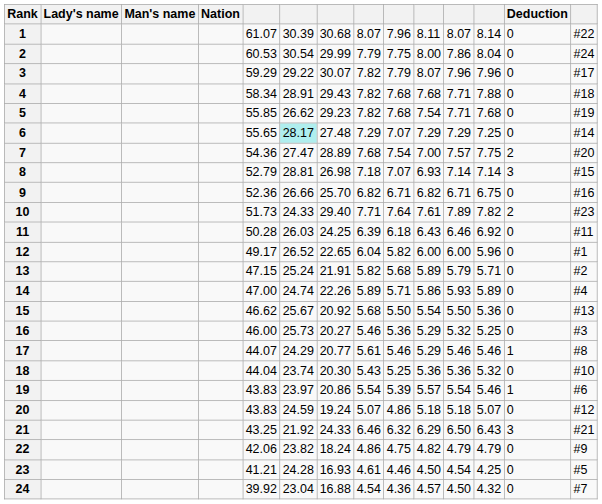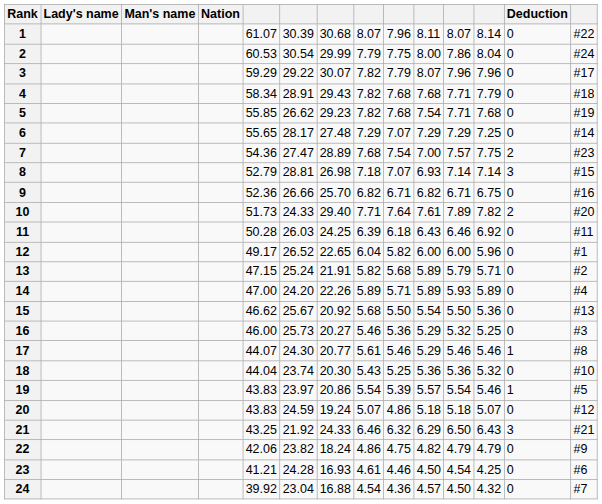4 | column 12: 7.88 -> 7.79
6 | column 6: paleturquoise background -> no background
7 | column 14: #20 -> #23
10 | column 14: #23 -> #20
14 | column 6: 24.74 -> 24.20
14 | column 10: 5.86 -> 5.89
17 | column 6: 24.29 -> 24.30
19 | column 14: #6 -> #5
23 | column 14: #5 -> #6
